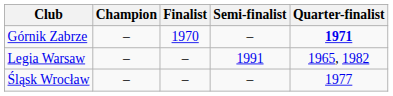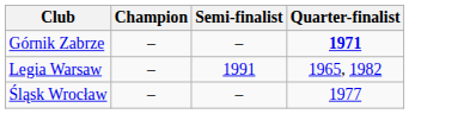- column: Finalist | 1970 | – | –
